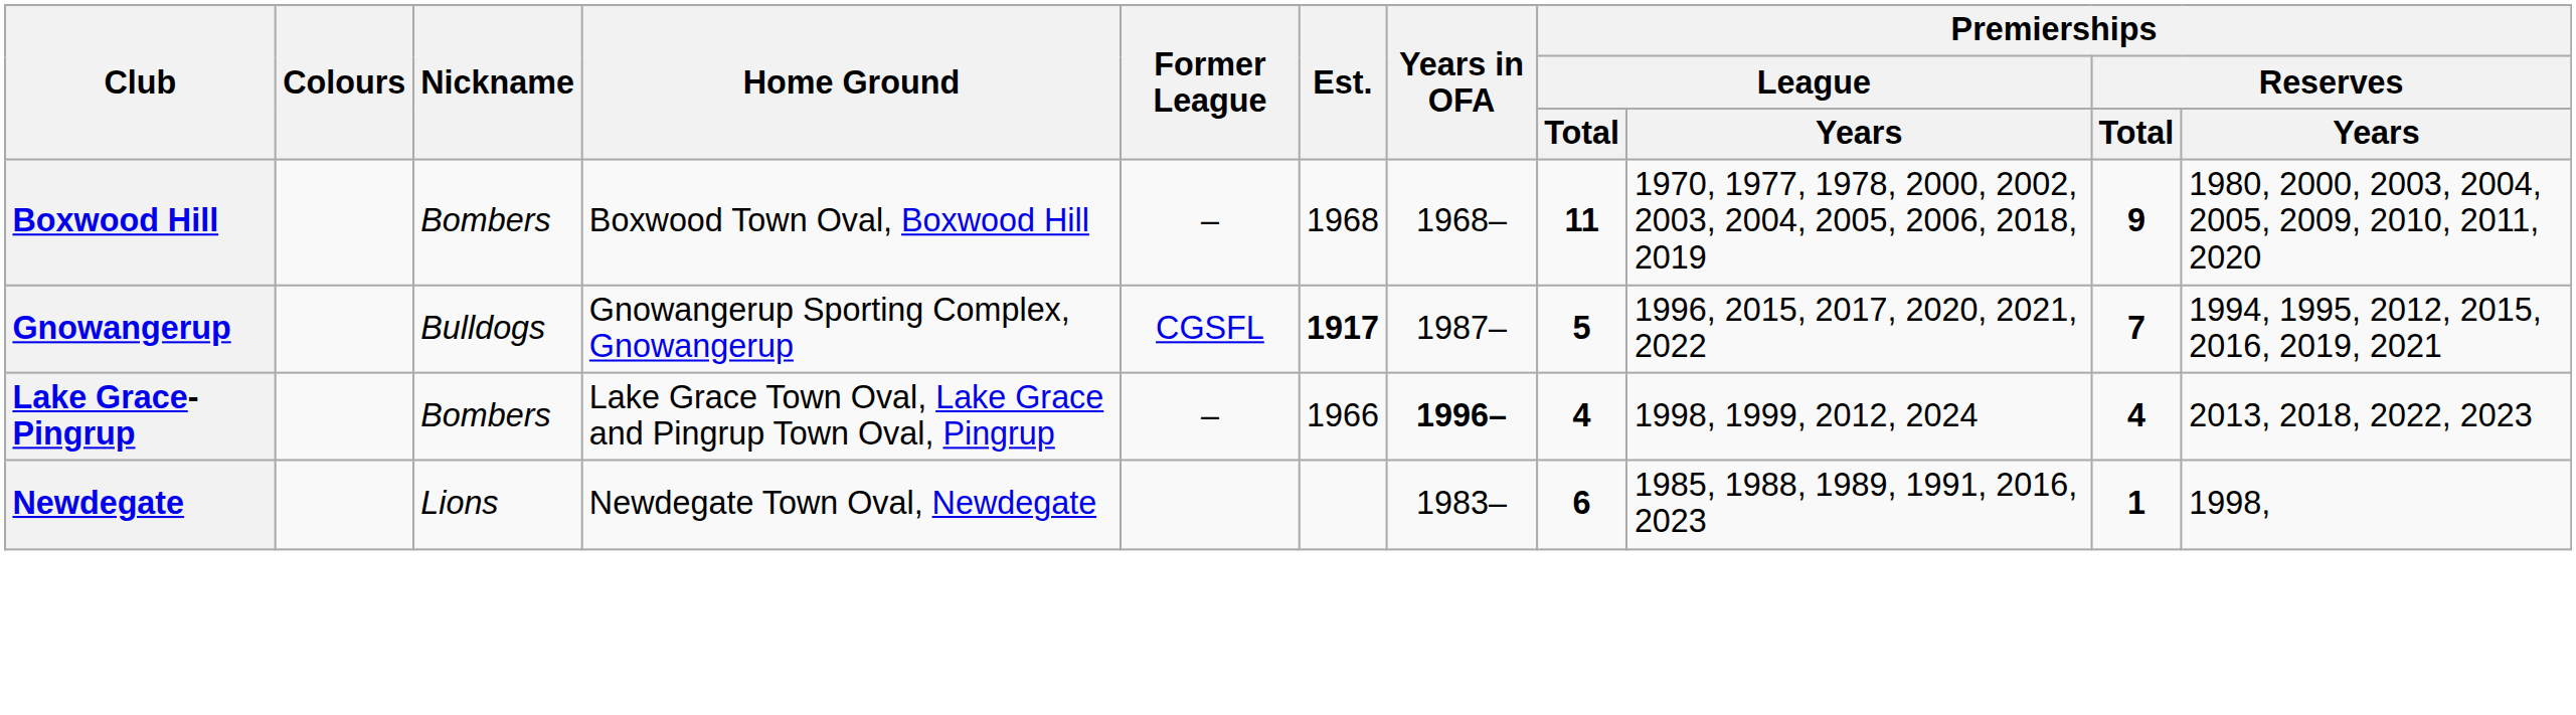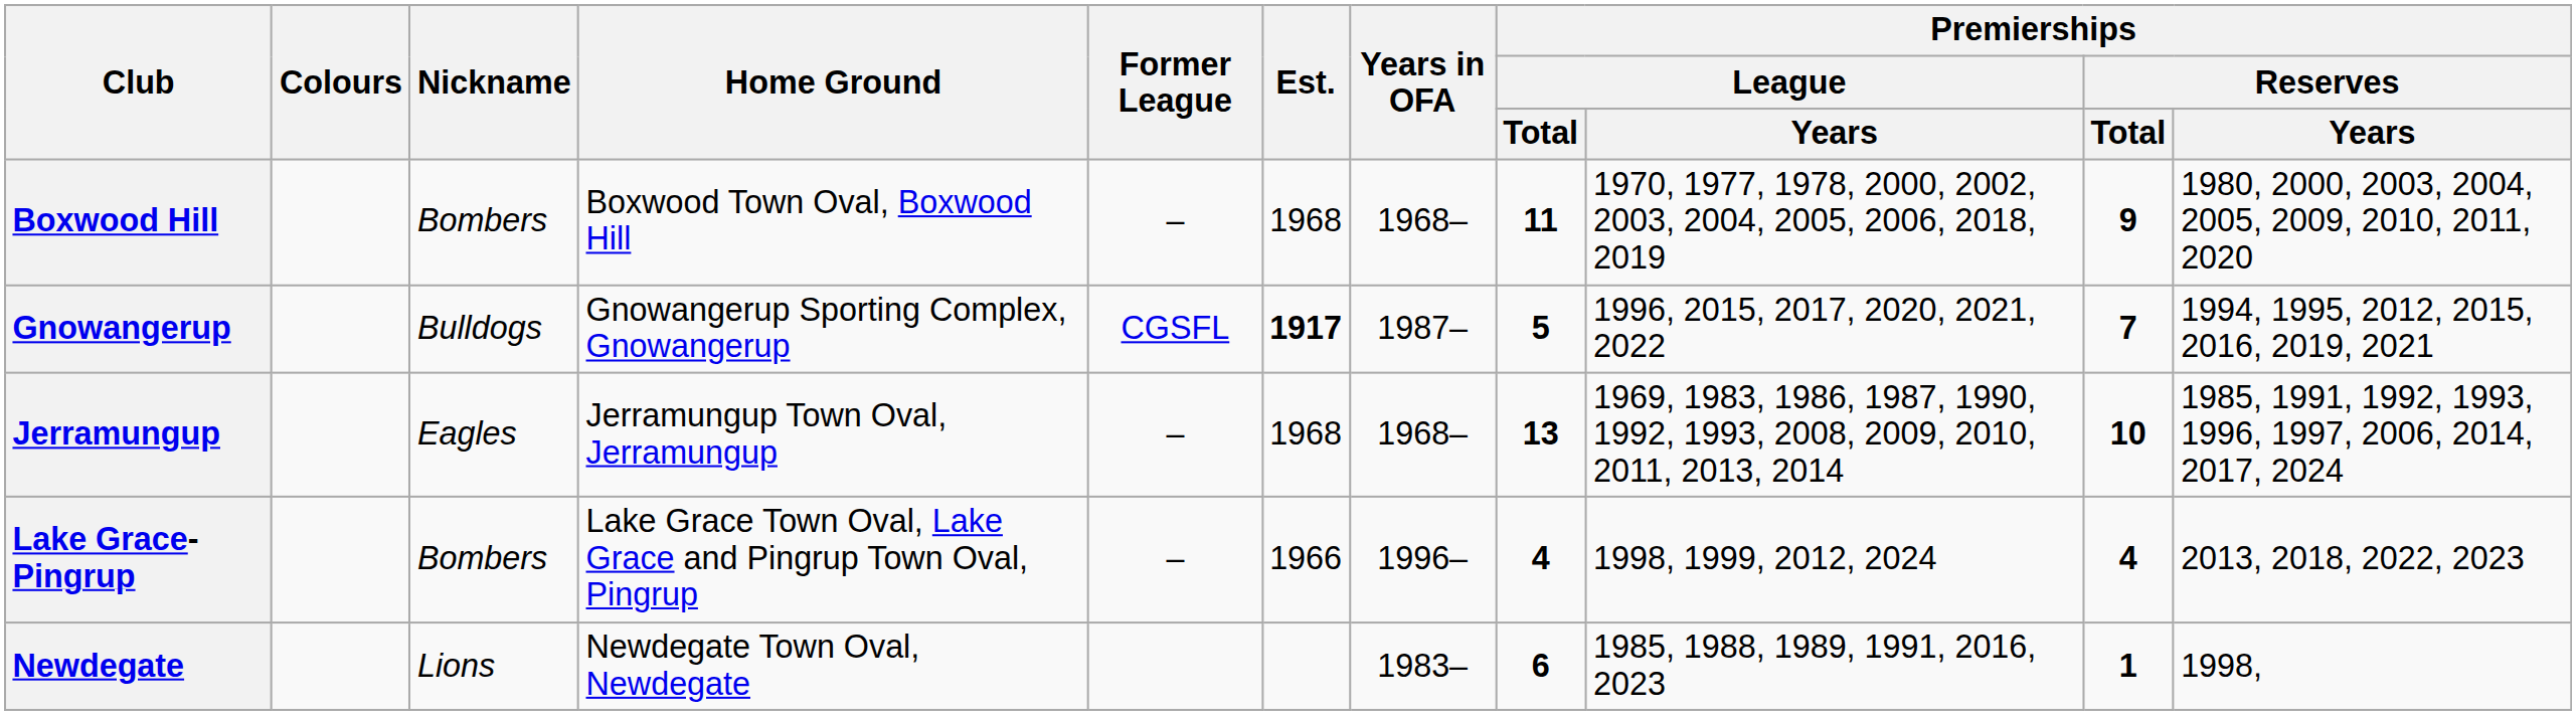+ row: Jerramungup | Eagles | Jerramungup Town Oval, Jerramungup | – | 1968 | 1968– | 13 | 1969, 1983, 1986, 1987, 1990, 1992, 1993, 2008, 2009, 2010, 2011, 2013, 2014 | 10 | 1985, 1991, 1992, 1993, 1996, 1997, 2006, 2014, 2017, 2024
Lake Grace-Pingrup | Years in OFA: bold -> normal
